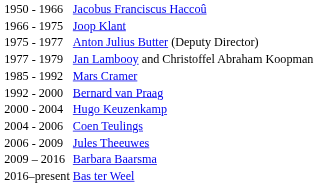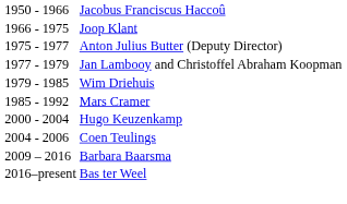+ row: 1979 - 1985 | Wim Driehuis
- row: 1992 - 2000 | Bernard van Praag
- row: 2006 - 2009 | Jules Theeuwes
